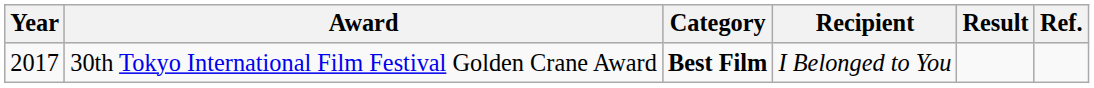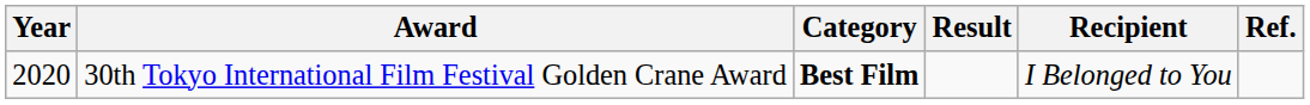columns swapped: Recipient <-> Result
30th Tokyo International Film Festival Golden Crane Award | Year: 2017 -> 2020
